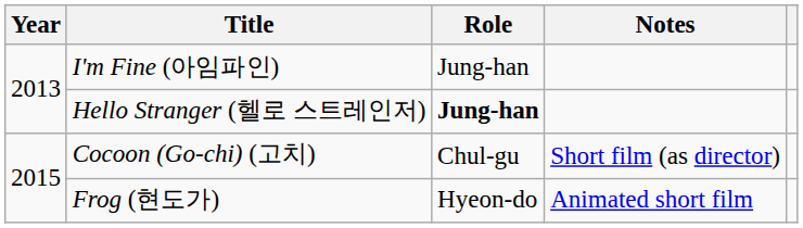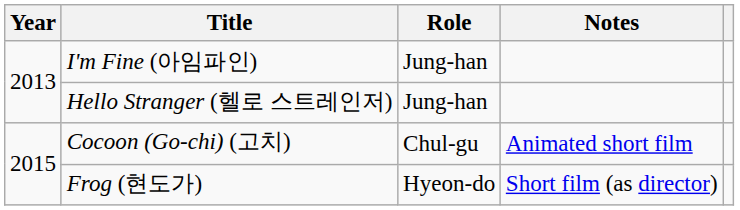Hello Stranger (헬로 스트레인저) | Role: bold -> normal
Cocoon (Go-chi) (고치) | Notes: Short film (as director) -> Animated short film
Frog (현도가) | Notes: Animated short film -> Short film (as director)
